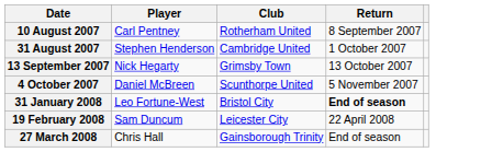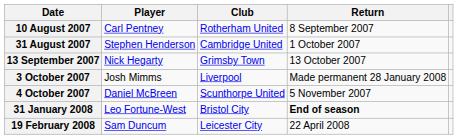+ row: 3 October 2007 | Josh Mimms | Liverpool | Made permanent 28 January 2008
- row: 27 March 2008 | Chris Hall | Gainsborough Trinity | End of season
